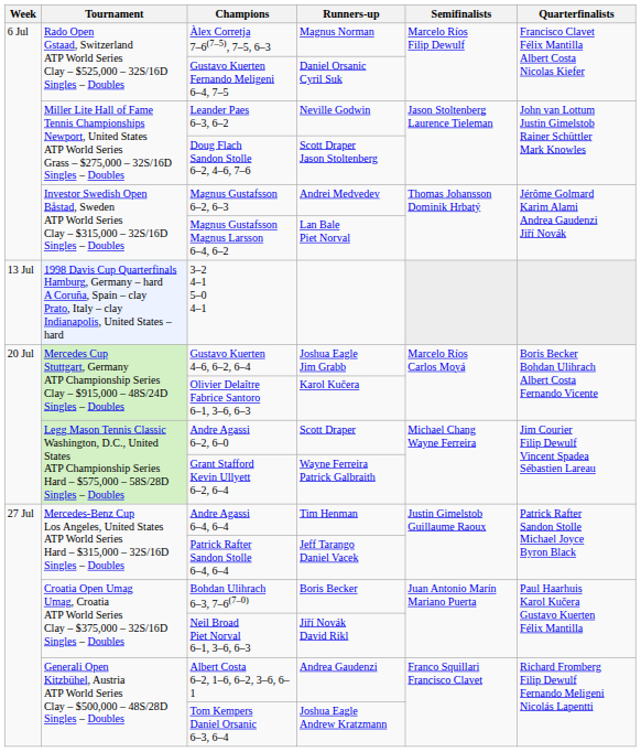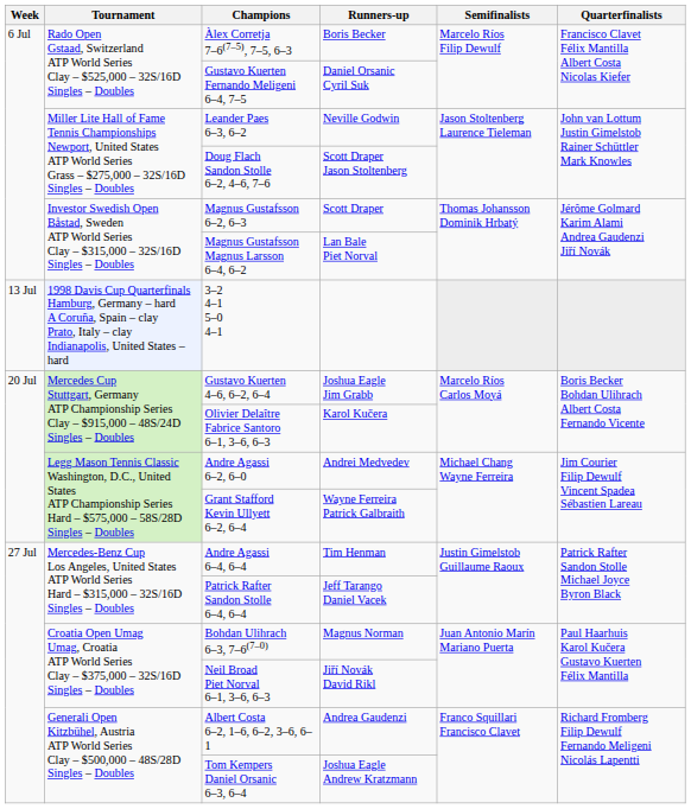Àlex Corretja 7–6(7–5), 7–5, 6–3 | Runners-up: Magnus Norman -> Boris Becker
Magnus Gustafsson 6–2, 6–3 | Runners-up: Andrei Medvedev -> Scott Draper
Andre Agassi 6–2, 6–0 | Runners-up: Scott Draper -> Andrei Medvedev
Bohdan Ulihrach 6–3, 7–6(7–0) | Runners-up: Boris Becker -> Magnus Norman
